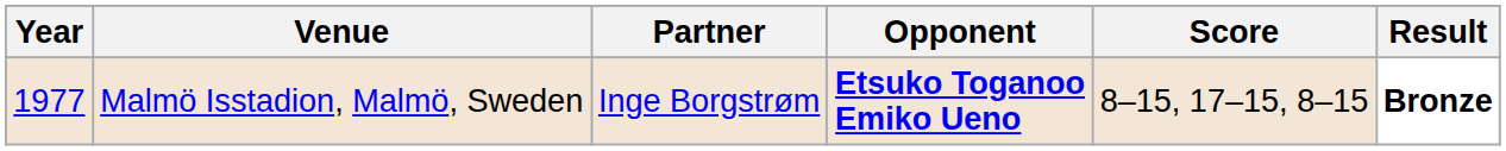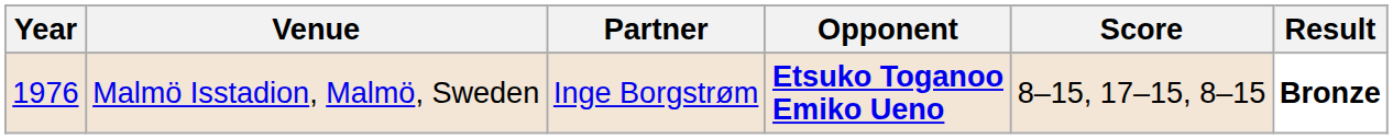Malmö Isstadion, Malmö, Sweden | Year: 1977 -> 1976
